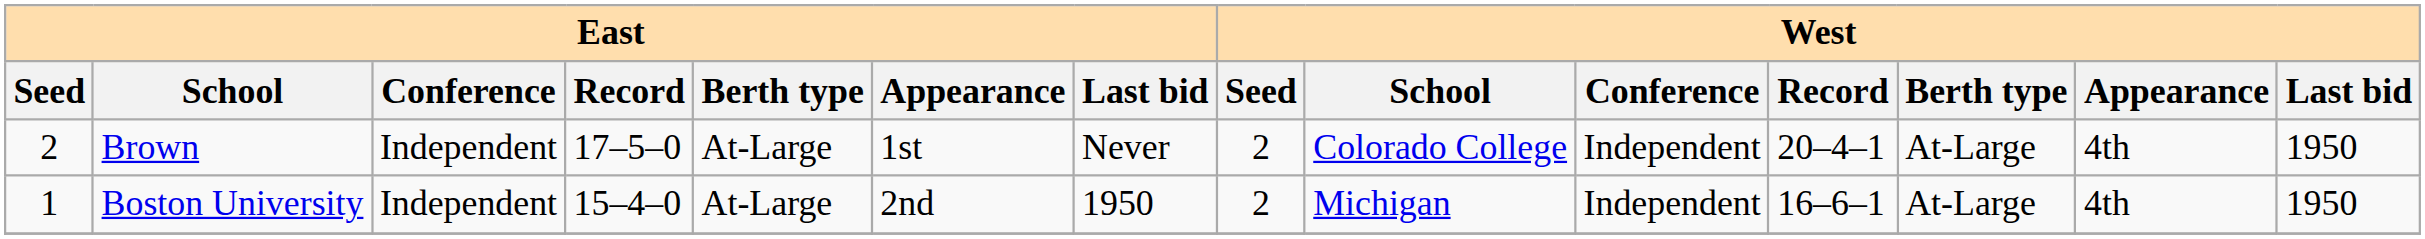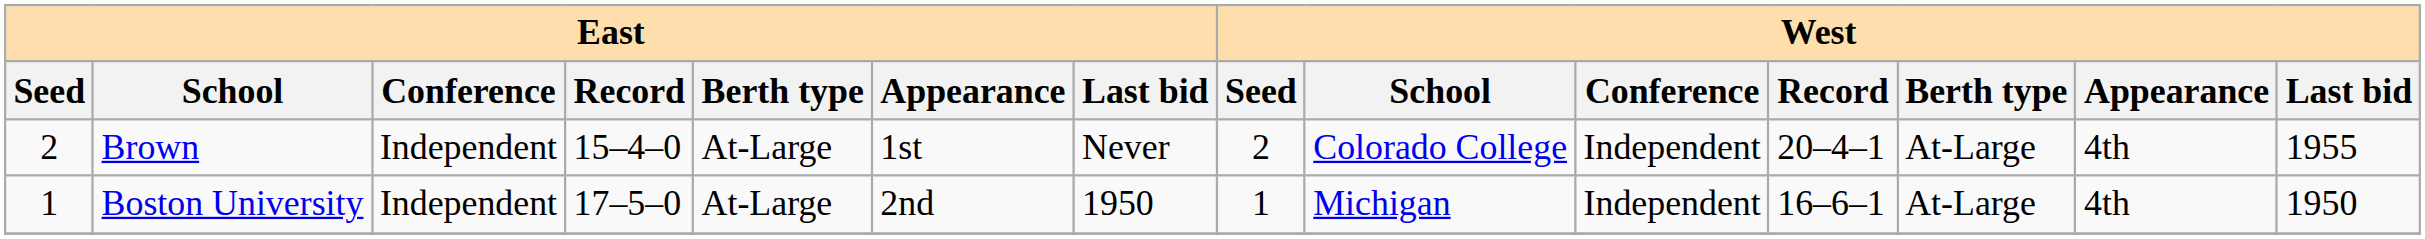Brown | East / Record: 17–5–0 -> 15–4–0
Brown | West / Last bid: 1950 -> 1955
Boston University | East / Record: 15–4–0 -> 17–5–0
Boston University | West / Seed: 2 -> 1
